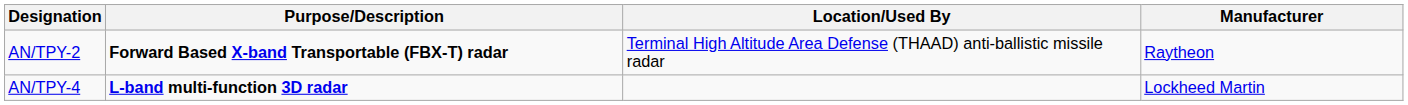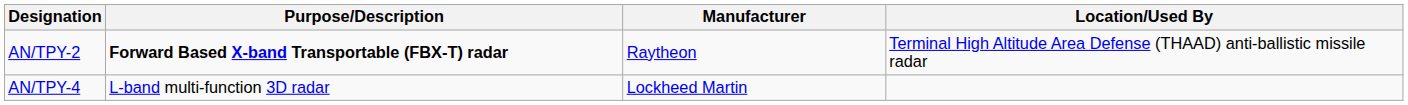columns swapped: Location/Used By <-> Manufacturer
AN/TPY-4 | Purpose/Description: bold -> normal
